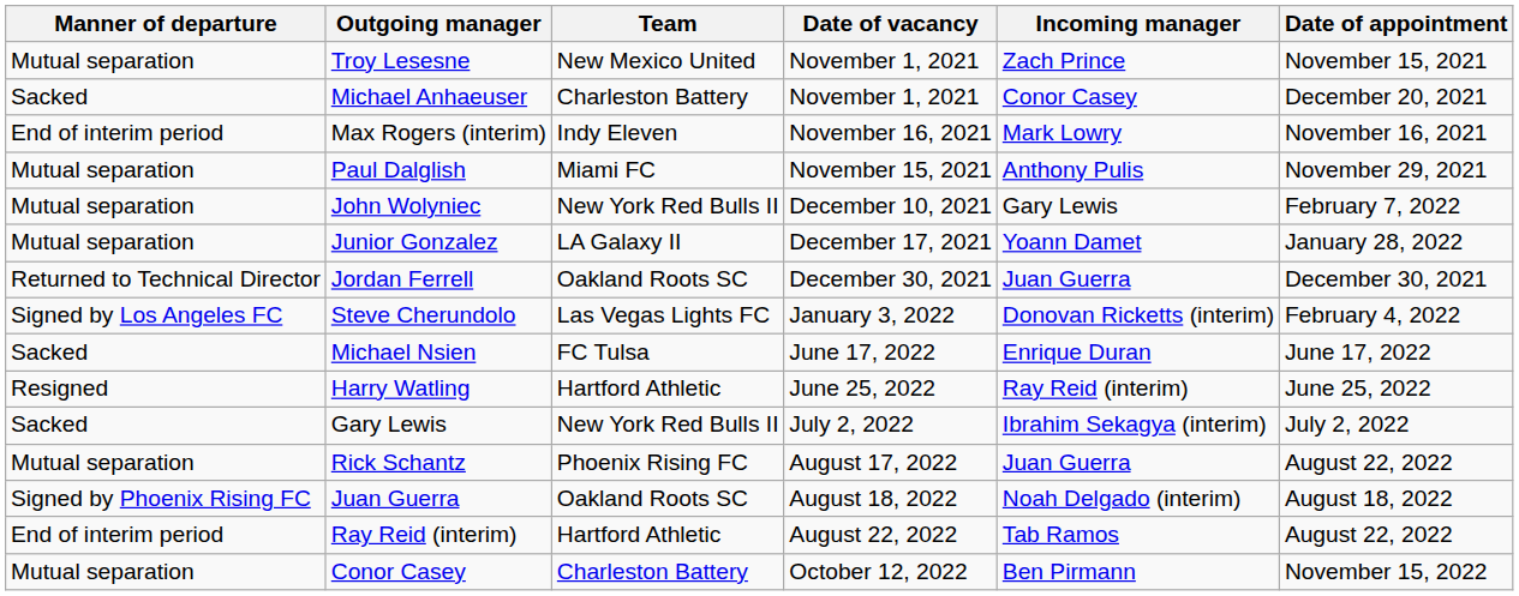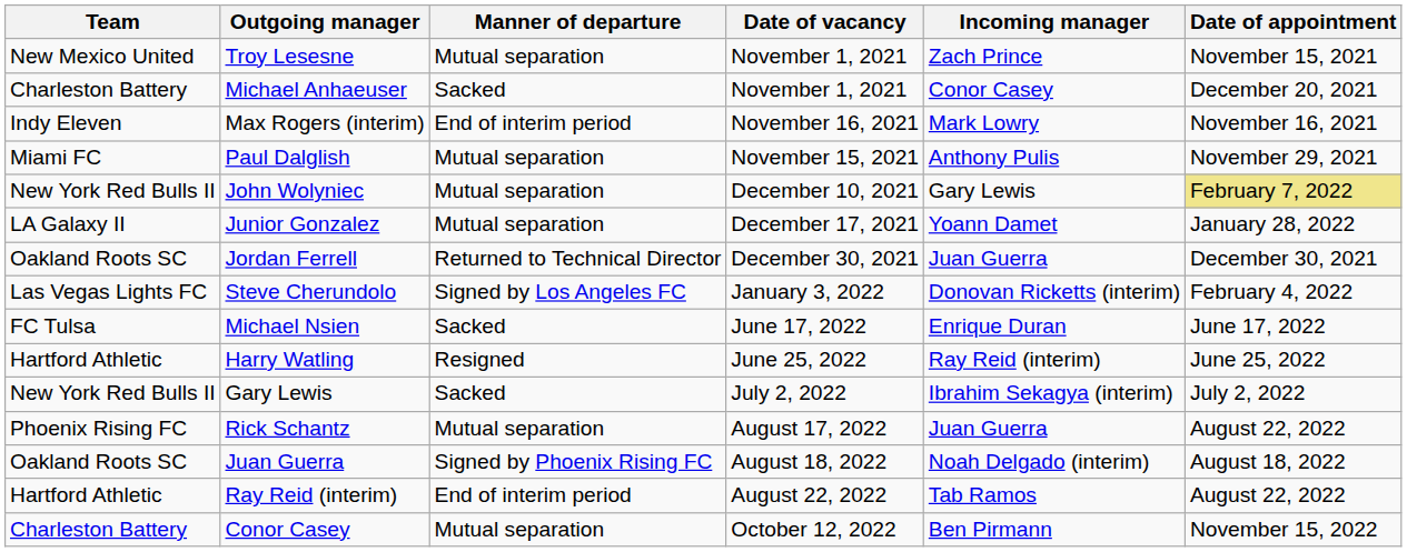columns swapped: Team <-> Manner of departure
John Wolyniec | Date of appointment: no background -> khaki background
